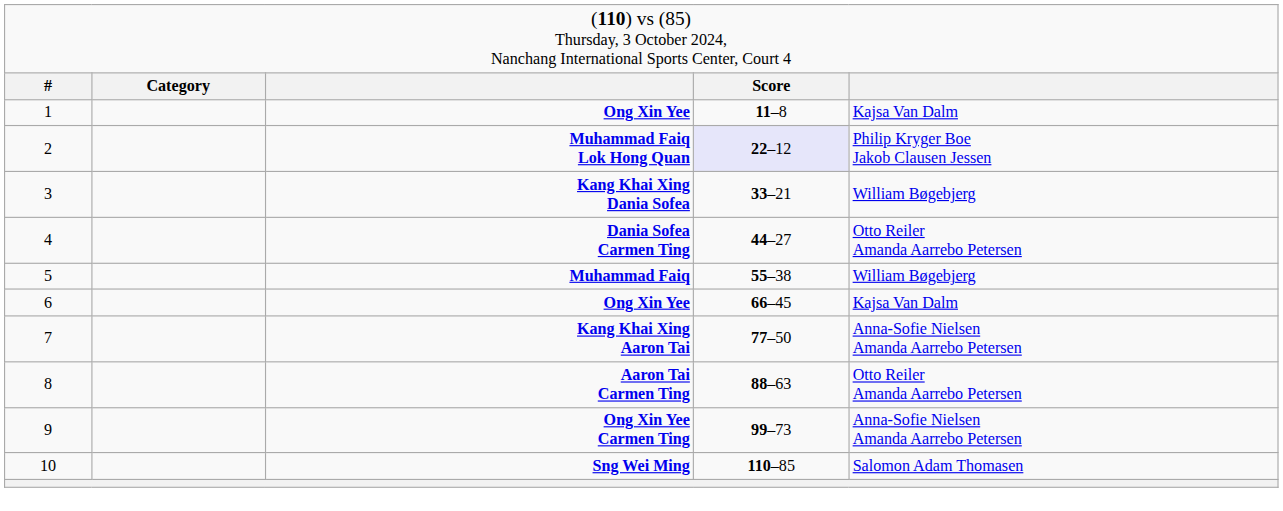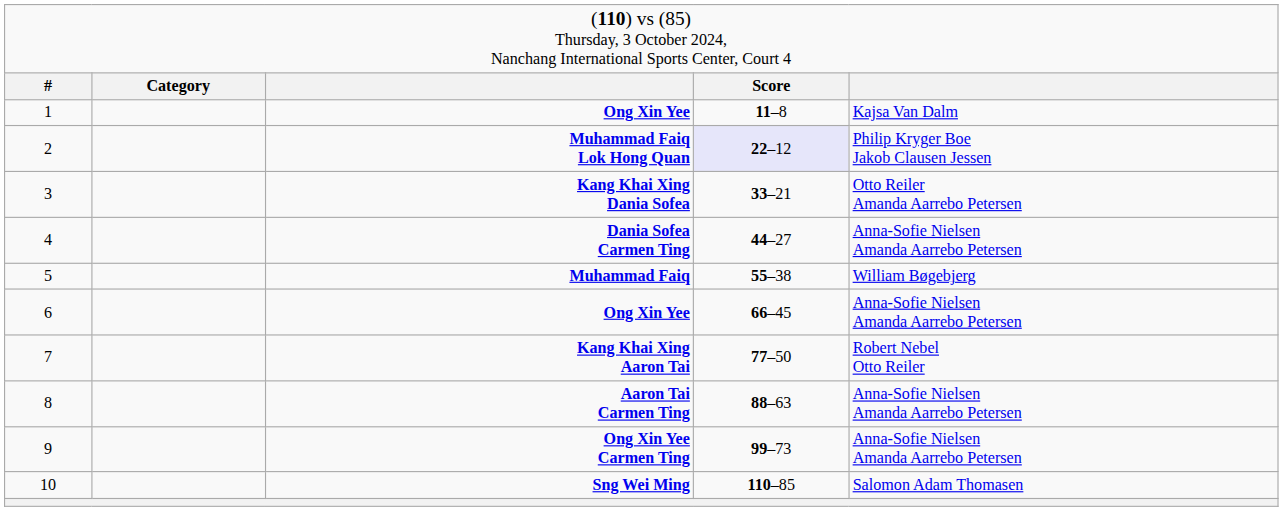Kang Khai Xing Dania Sofea | column 5: William Bøgebjerg -> Otto Reiler Amanda Aarrebo Petersen
Dania Sofea Carmen Ting | column 5: Otto Reiler Amanda Aarrebo Petersen -> Anna-Sofie Nielsen Amanda Aarrebo Petersen
6 / Ong Xin Yee | column 5: Kajsa Van Dalm -> Anna-Sofie Nielsen Amanda Aarrebo Petersen
Kang Khai Xing Aaron Tai | column 5: Anna-Sofie Nielsen Amanda Aarrebo Petersen -> Robert Nebel Otto Reiler
Aaron Tai Carmen Ting | column 5: Otto Reiler Amanda Aarrebo Petersen -> Anna-Sofie Nielsen Amanda Aarrebo Petersen
